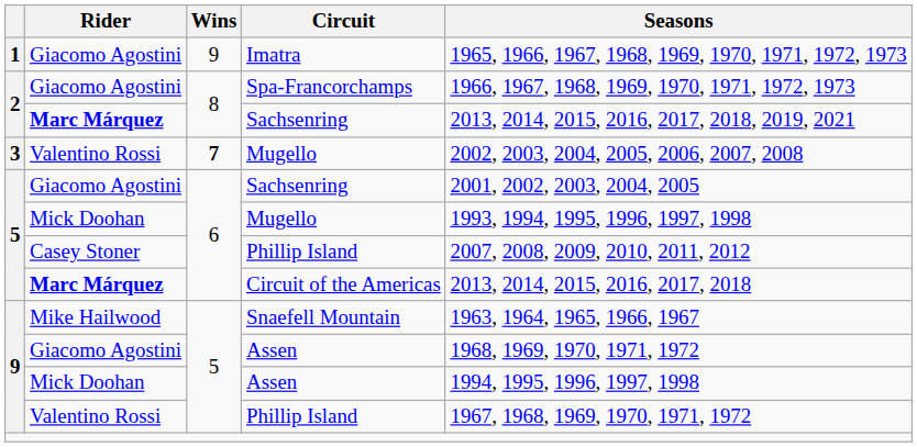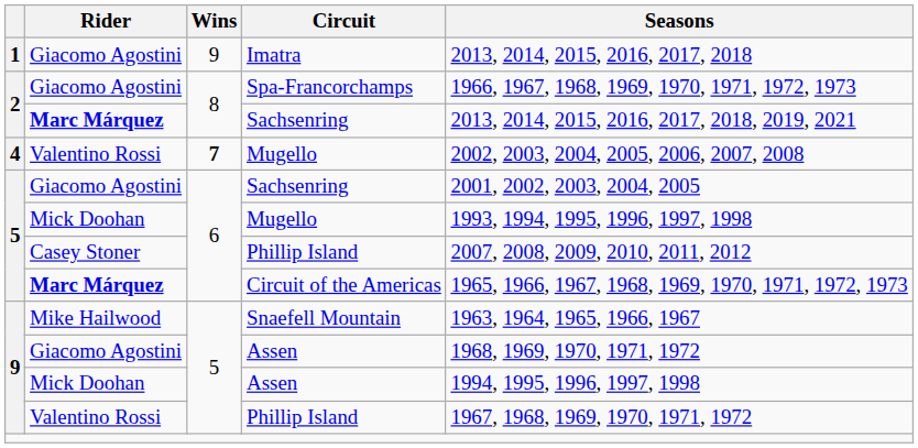Imatra | Seasons: 1965, 1966, 1967, 1968, 1969, 1970, 1971, 1972, 1973 -> 2013, 2014, 2015, 2016, 2017, 2018
Valentino Rossi / Mugello | column 1: 3 -> 4
Circuit of the Americas | Seasons: 2013, 2014, 2015, 2016, 2017, 2018 -> 1965, 1966, 1967, 1968, 1969, 1970, 1971, 1972, 1973
